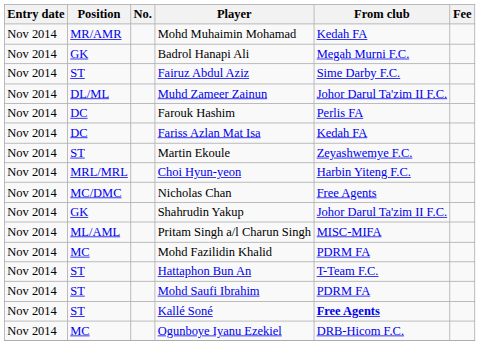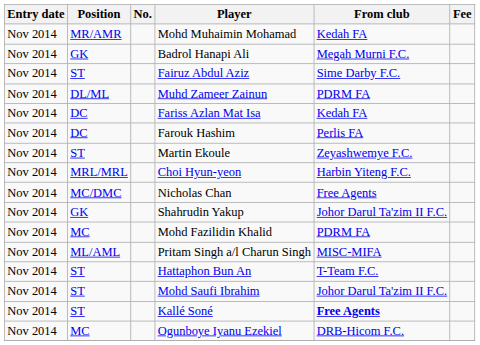Muhd Zameer Zainun | From club: Johor Darul Ta'zim II F.C. -> PDRM FA
rows swapped: Fariss Azlan Mat Isa <-> Farouk Hashim
rows swapped: Mohd Fazilidin Khalid <-> Pritam Singh a/l Charun Singh
Mohd Saufi Ibrahim | From club: PDRM FA -> Johor Darul Ta'zim II F.C.
